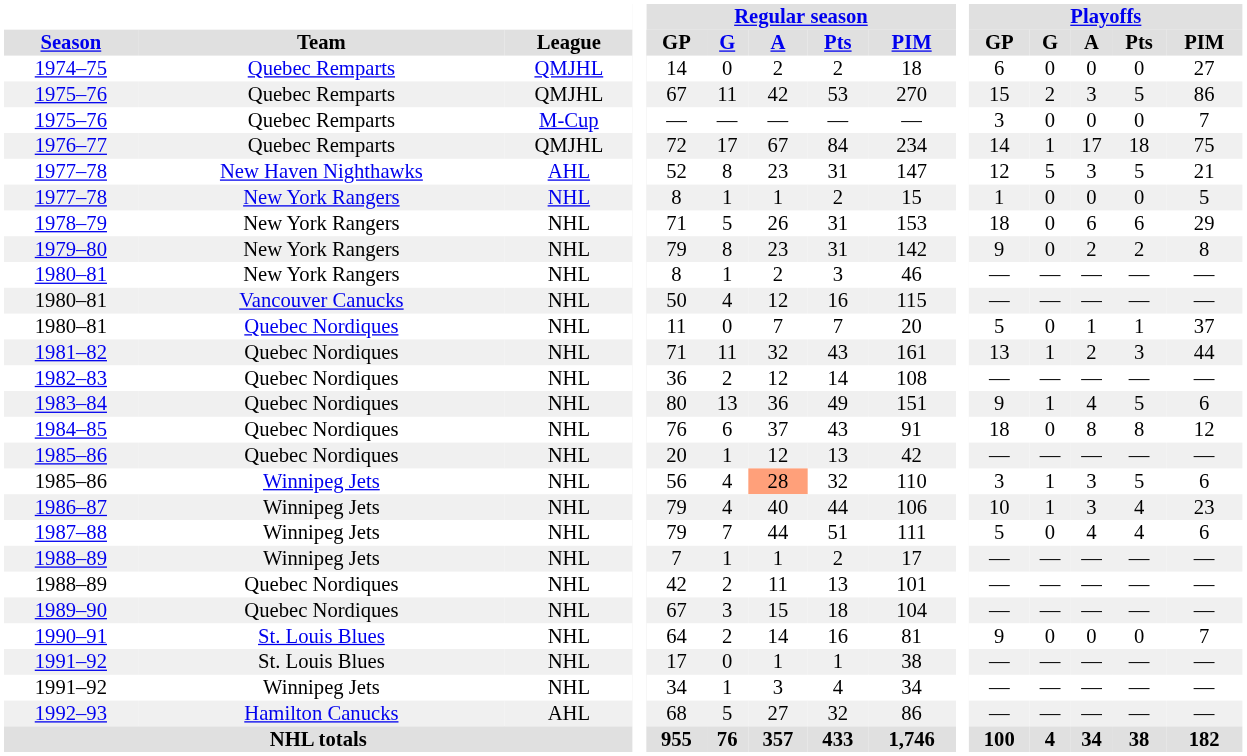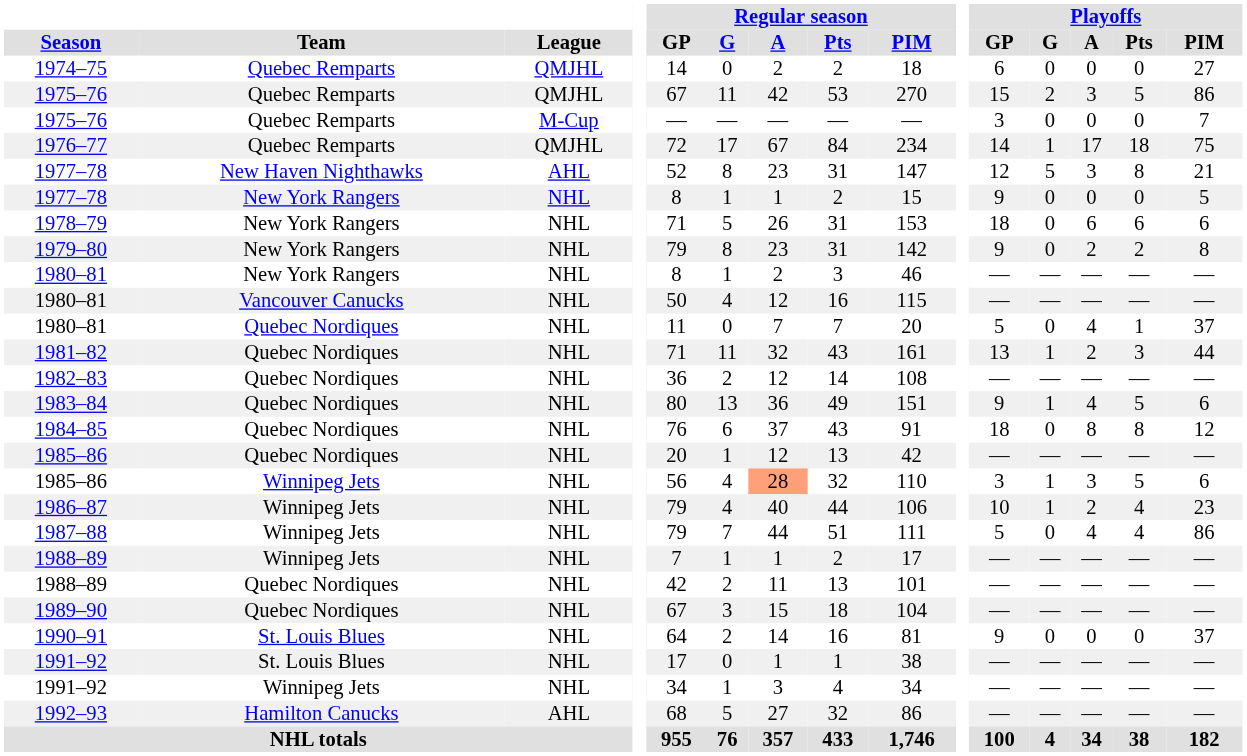1977–78 / New Haven Nighthawks | Playoffs / Pts: 5 -> 8
1977–78 / New York Rangers | Playoffs / GP: 1 -> 9
1978–79 | Playoffs / PIM: 29 -> 6
1980–81 / Quebec Nordiques | Playoffs / A: 1 -> 4
1986–87 | Playoffs / A: 3 -> 2
1987–88 | Playoffs / PIM: 6 -> 86
1990–91 | Playoffs / PIM: 7 -> 37
